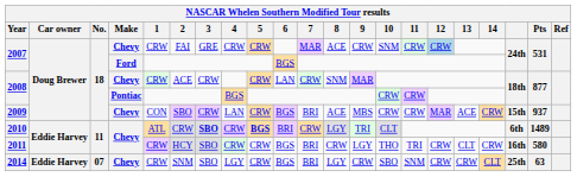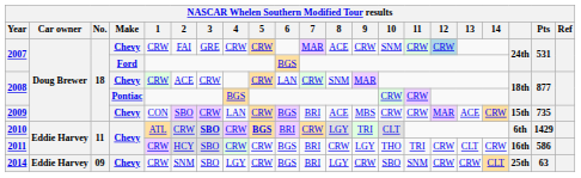2009 | Pts: 937 -> 735
2010 | Pts: 1489 -> 1429
2011 | Pts: 580 -> 586
2014 | No.: 07 -> 09
